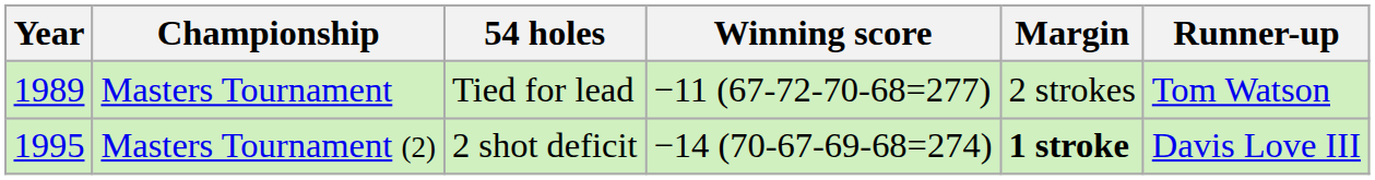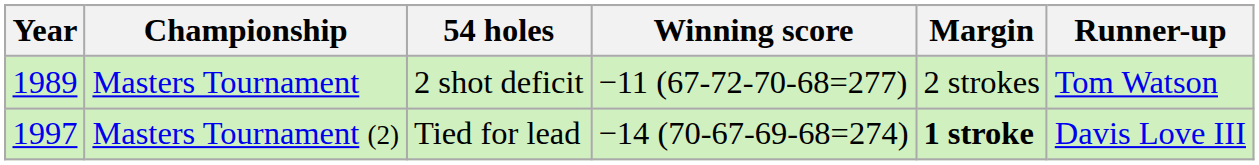Masters Tournament | 54 holes: Tied for lead -> 2 shot deficit
Masters Tournament (2) | Year: 1995 -> 1997
Masters Tournament (2) | 54 holes: 2 shot deficit -> Tied for lead
